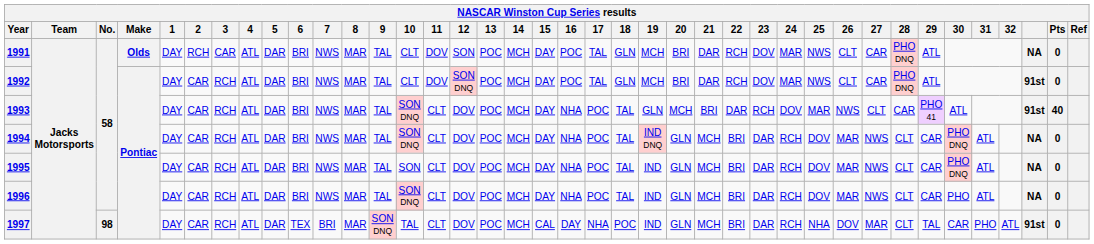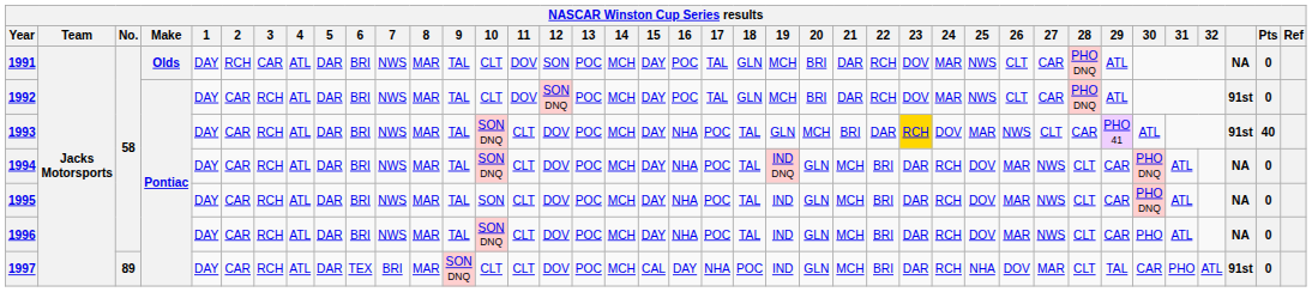1993 | 23: no background -> gold background
1997 | No.: 98 -> 89
1997 | 10: TAL -> CLT
